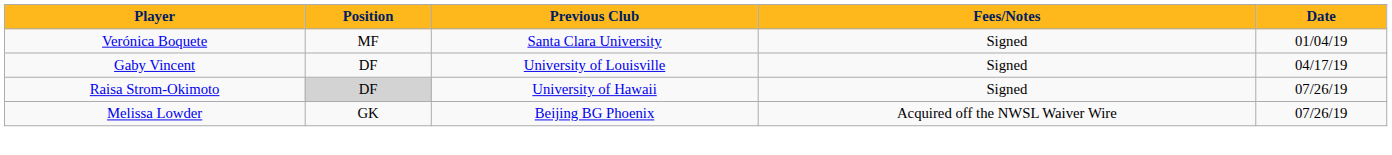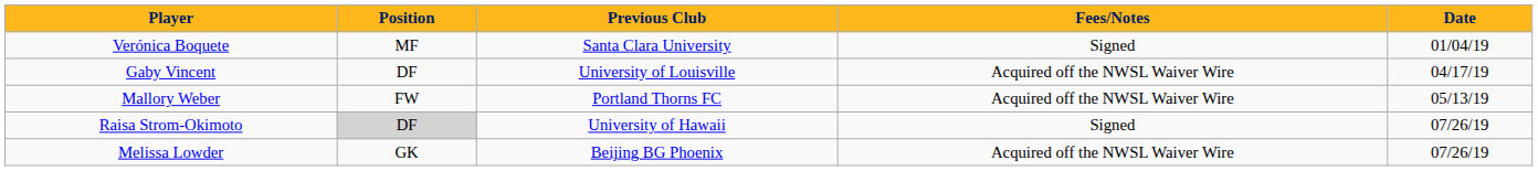Gaby Vincent | Fees/Notes: Signed -> Acquired off the NWSL Waiver Wire
+ row: Mallory Weber | FW | Portland Thorns FC | Acquired off the NWSL Waiver Wire | 05/13/19
